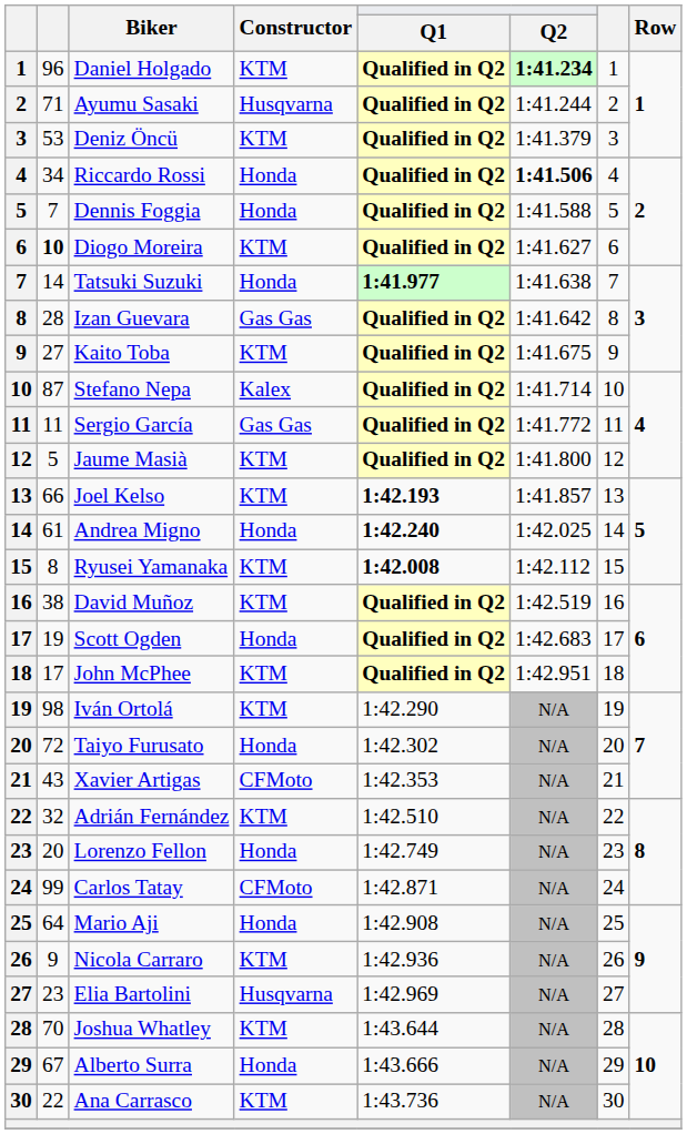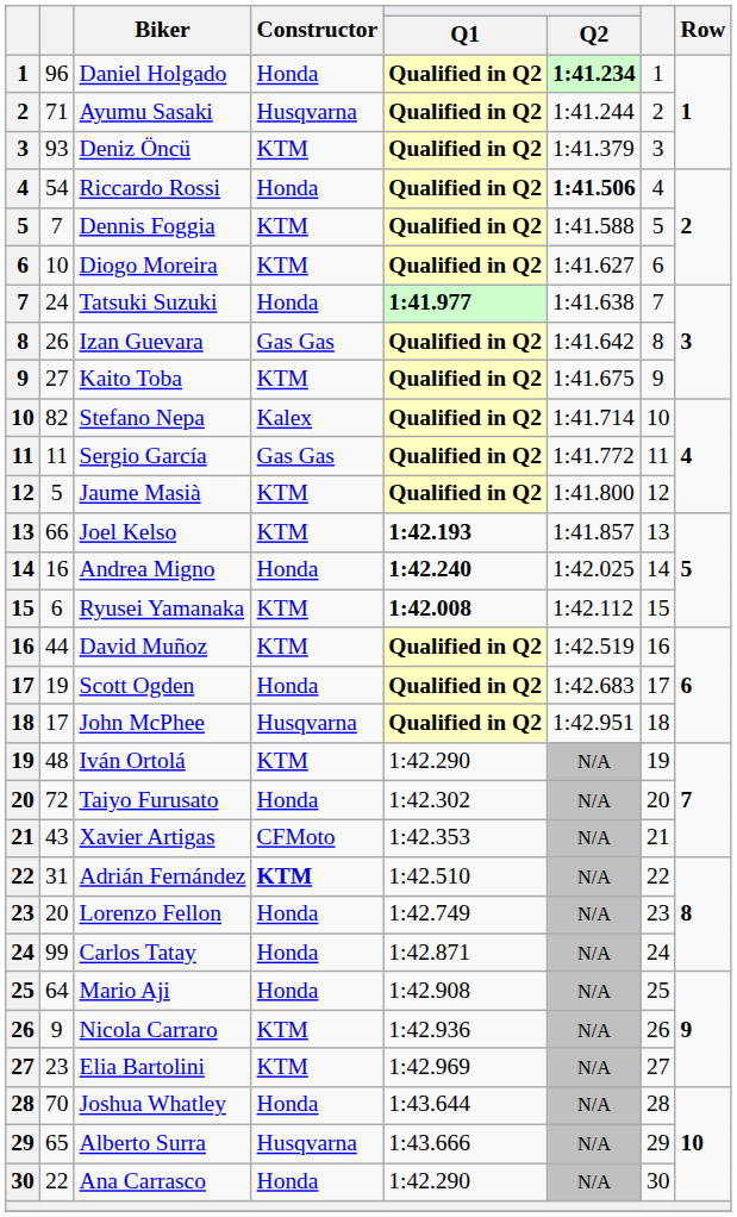Daniel Holgado | Constructor: KTM -> Honda
Deniz Öncü | column 2: 53 -> 93
Riccardo Rossi | column 2: 34 -> 54
Dennis Foggia | Constructor: Honda -> KTM
Diogo Moreira | column 2: bold -> normal
Tatsuki Suzuki | column 2: 14 -> 24
Izan Guevara | column 2: 28 -> 26
Stefano Nepa | column 2: 87 -> 82
Andrea Migno | column 2: 61 -> 16
Ryusei Yamanaka | column 2: 8 -> 6
David Muñoz | column 2: 38 -> 44
John McPhee | Constructor: KTM -> Husqvarna
Iván Ortolá | column 2: 98 -> 48
Adrián Fernández | column 2: 32 -> 31
Adrián Fernández | Constructor: normal -> bold
Carlos Tatay | Constructor: CFMoto -> Honda
Elia Bartolini | Constructor: Husqvarna -> KTM
Joshua Whatley | Constructor: KTM -> Honda
Alberto Surra | column 2: 67 -> 65
Alberto Surra | Constructor: Honda -> Husqvarna
Ana Carrasco | Constructor: KTM -> Honda
Ana Carrasco | Q1: 1:43.736 -> 1:42.290
